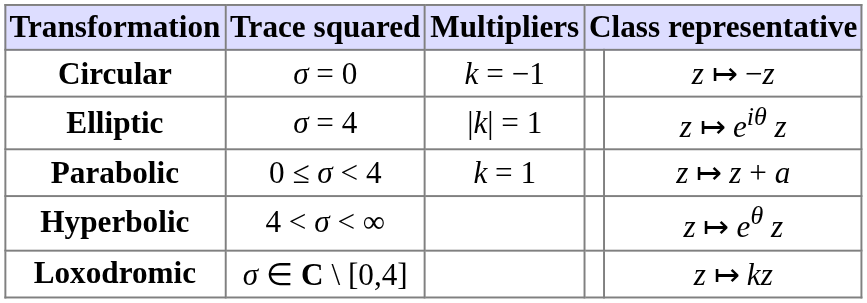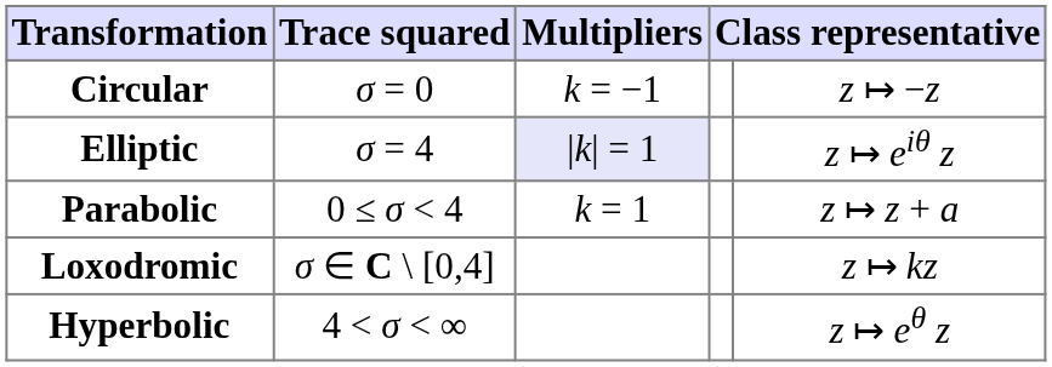Elliptic | Multipliers: no background -> lavender background
rows swapped: Hyperbolic <-> Loxodromic
